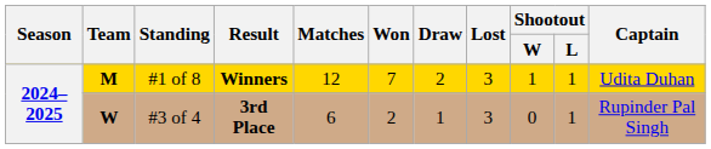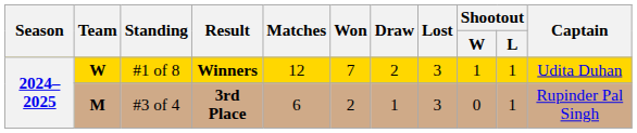#1 of 8 | Team: M -> W
#3 of 4 | Team: W -> M
